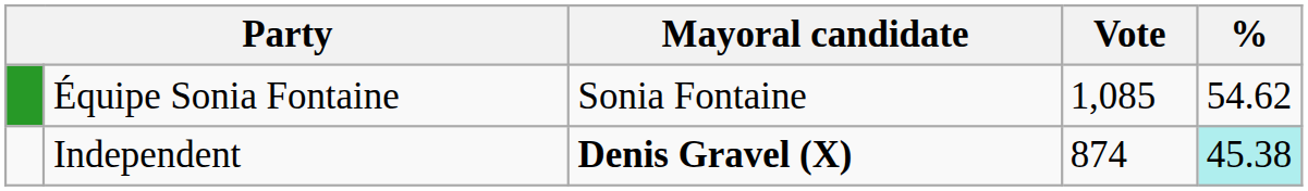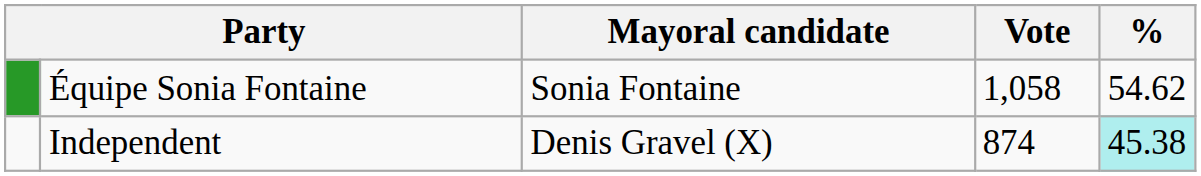Équipe Sonia Fontaine | Vote: 1,085 -> 1,058
Independent | Mayoral candidate: bold -> normal
